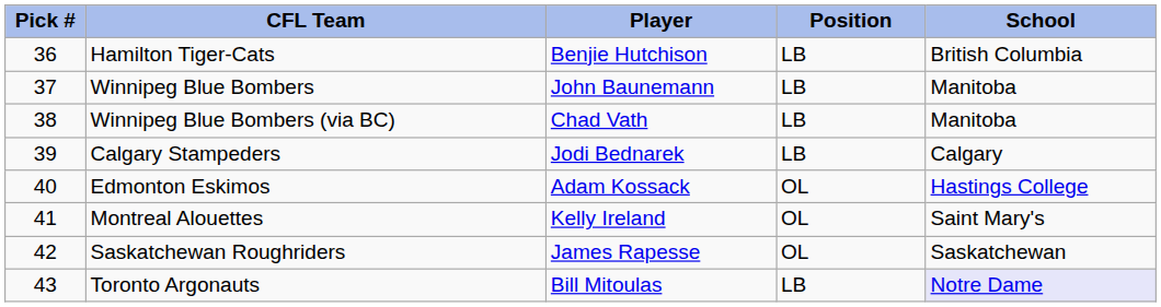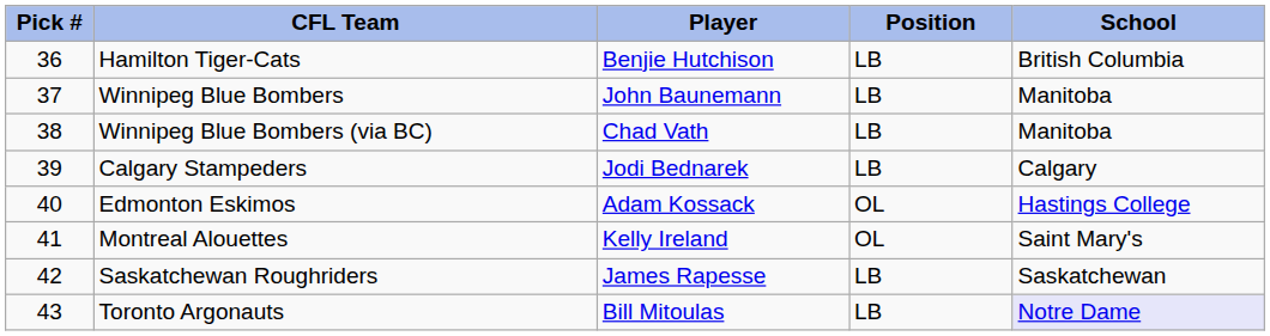Saskatchewan Roughriders | Position: OL -> LB
